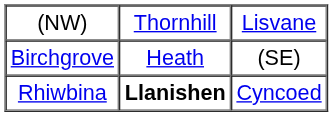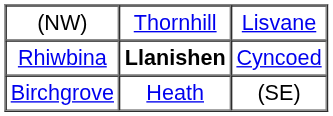rows swapped: Rhiwbina <-> Birchgrove
